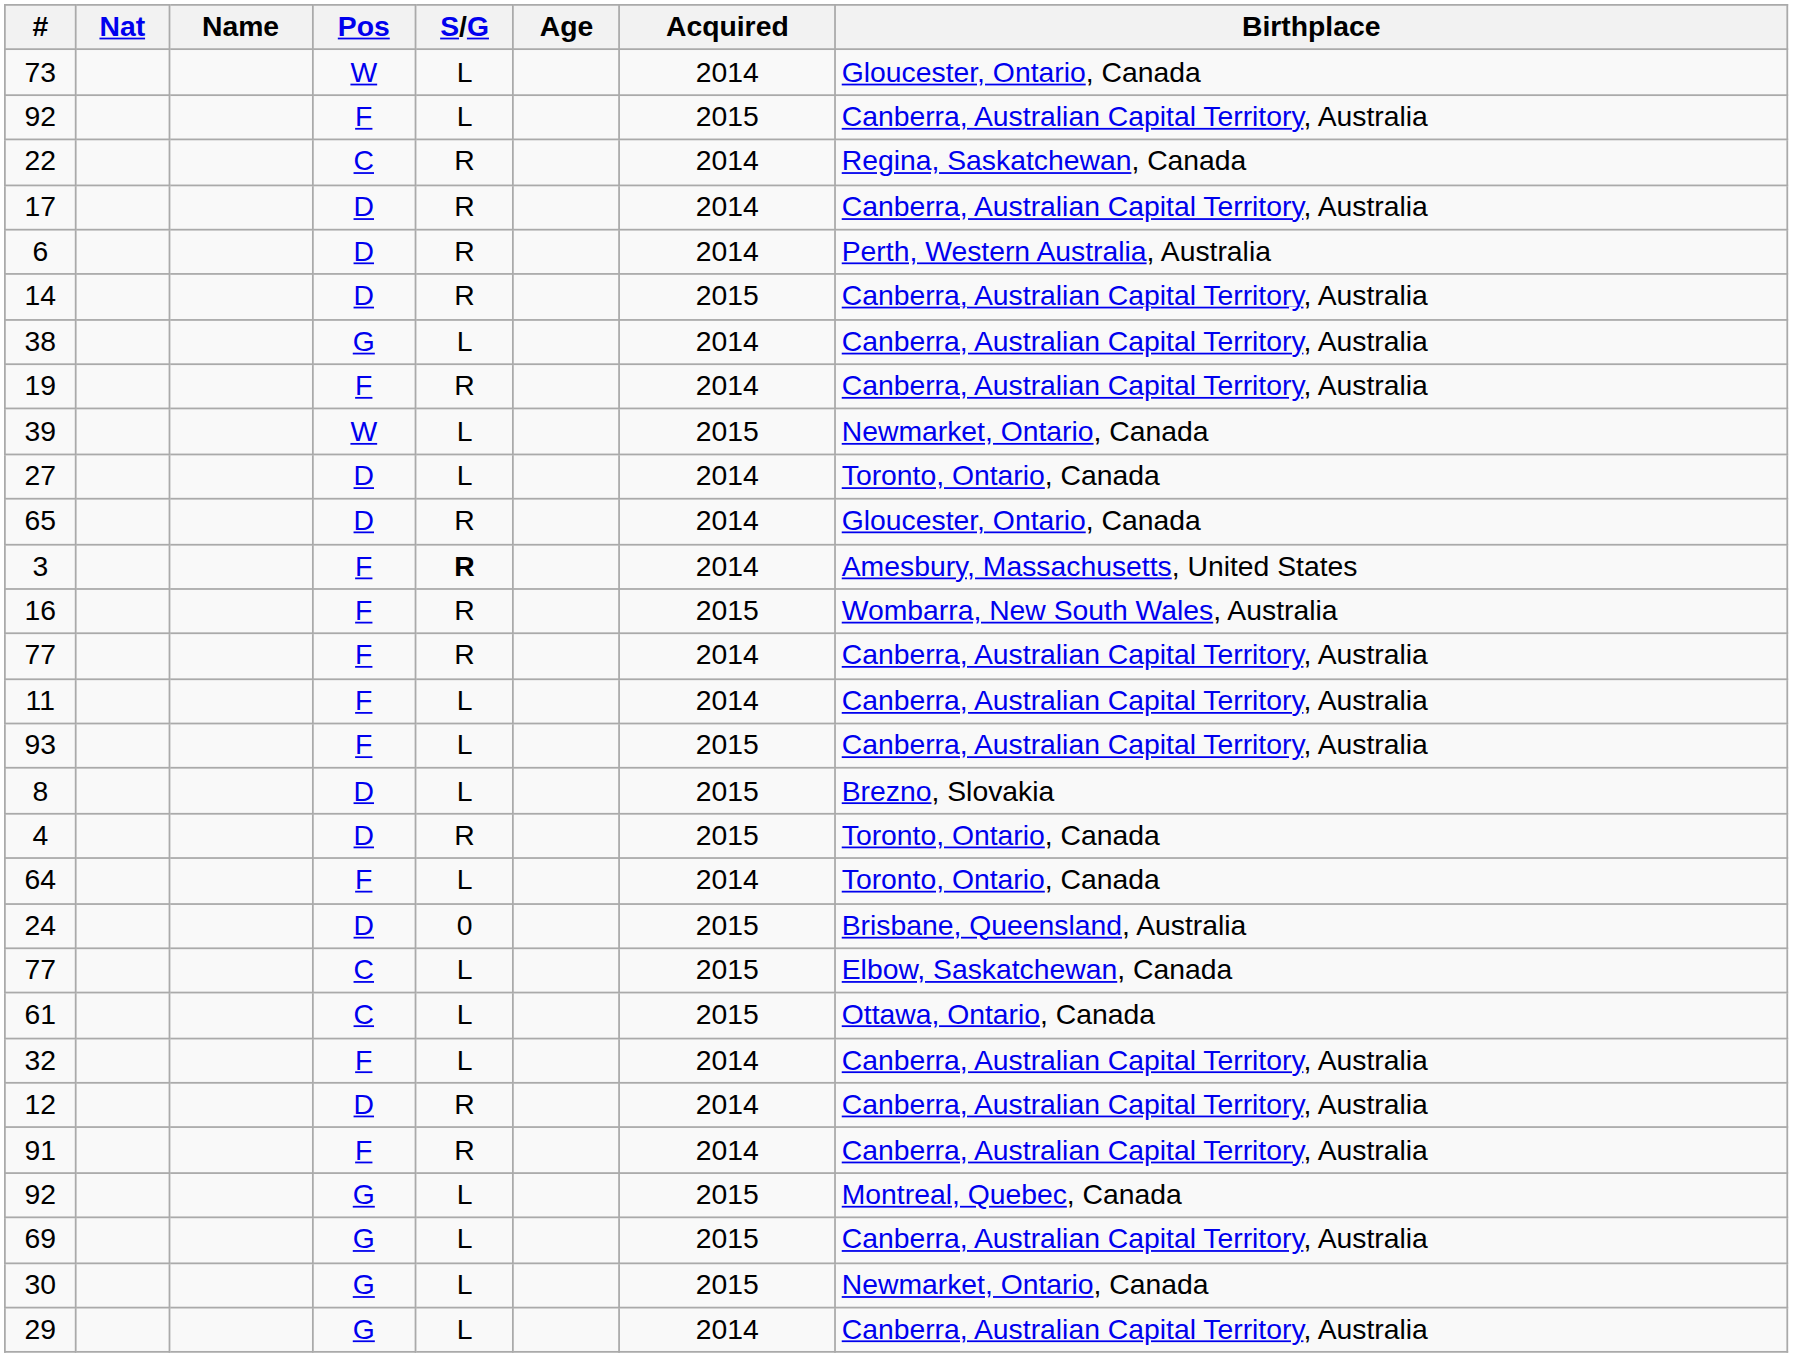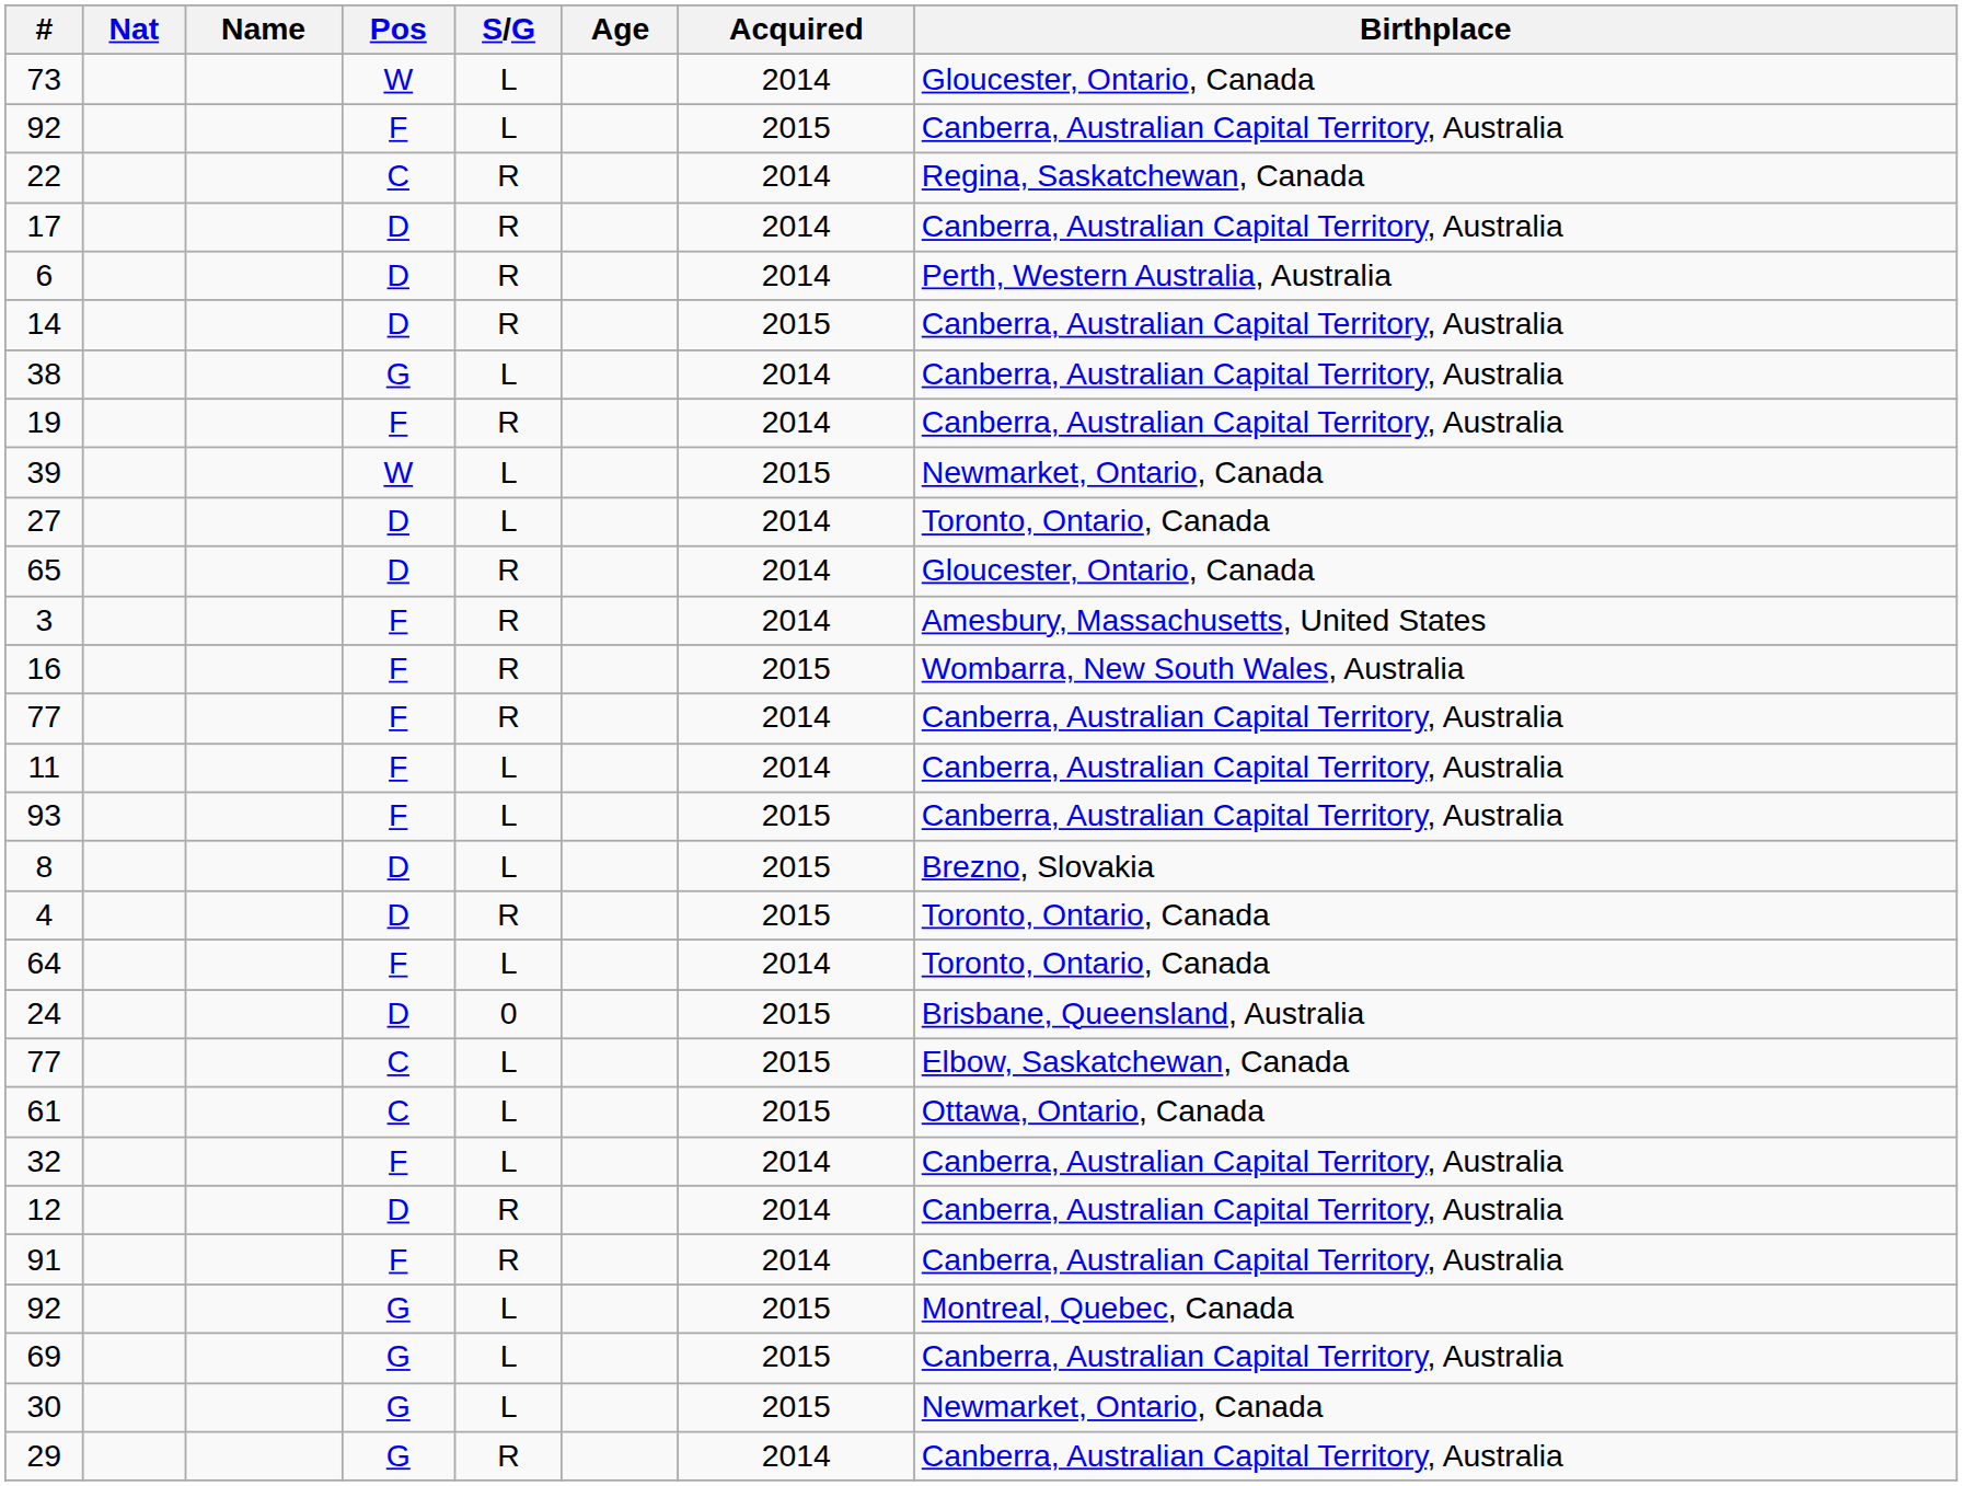3 | S/G: bold -> normal
29 | S/G: L -> R
